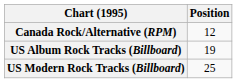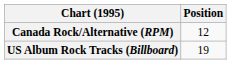- row: US Modern Rock Tracks (Billboard) | 25
